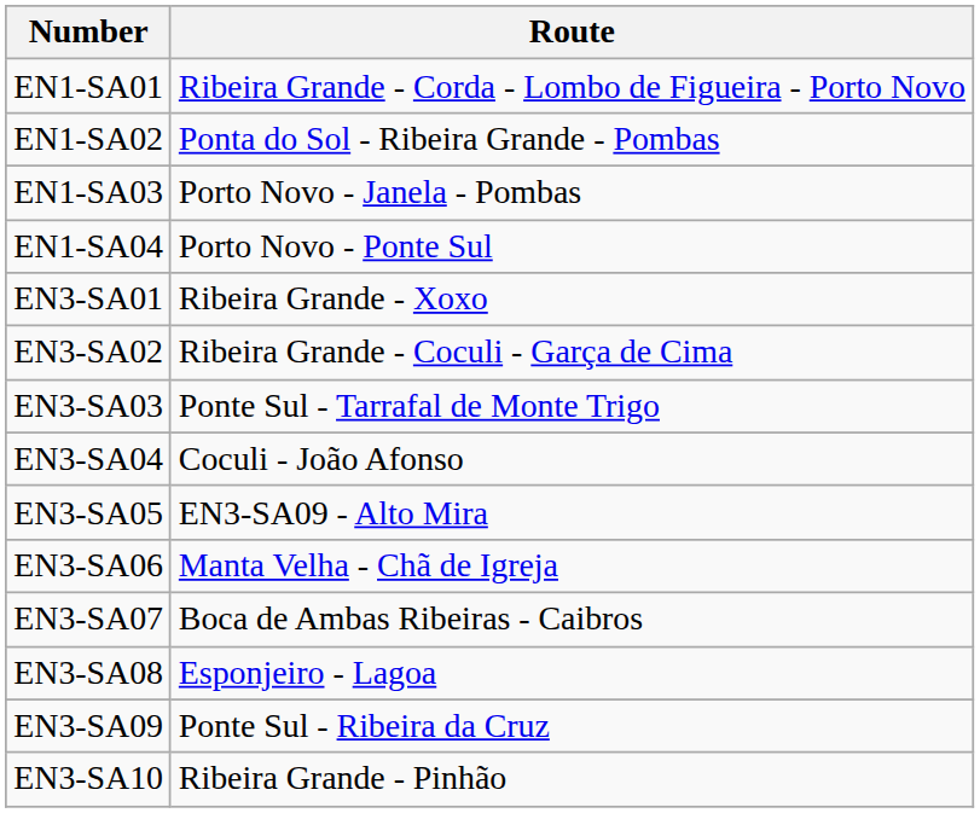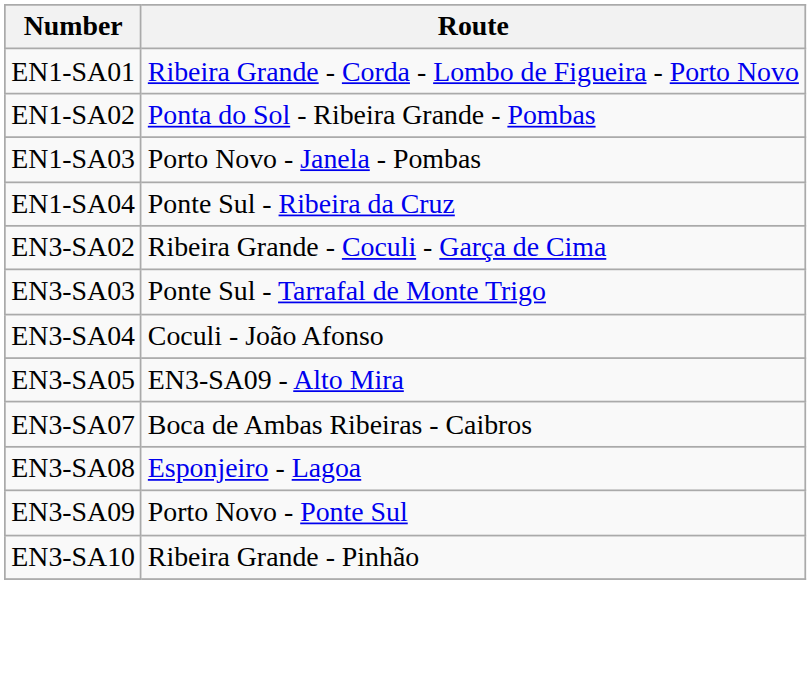EN1-SA04 | Route: Porto Novo - Ponte Sul -> Ponte Sul - Ribeira da Cruz
- row: EN3-SA01 | Ribeira Grande - Xoxo
- row: EN3-SA06 | Manta Velha - Chã de Igreja
EN3-SA09 | Route: Ponte Sul - Ribeira da Cruz -> Porto Novo - Ponte Sul
